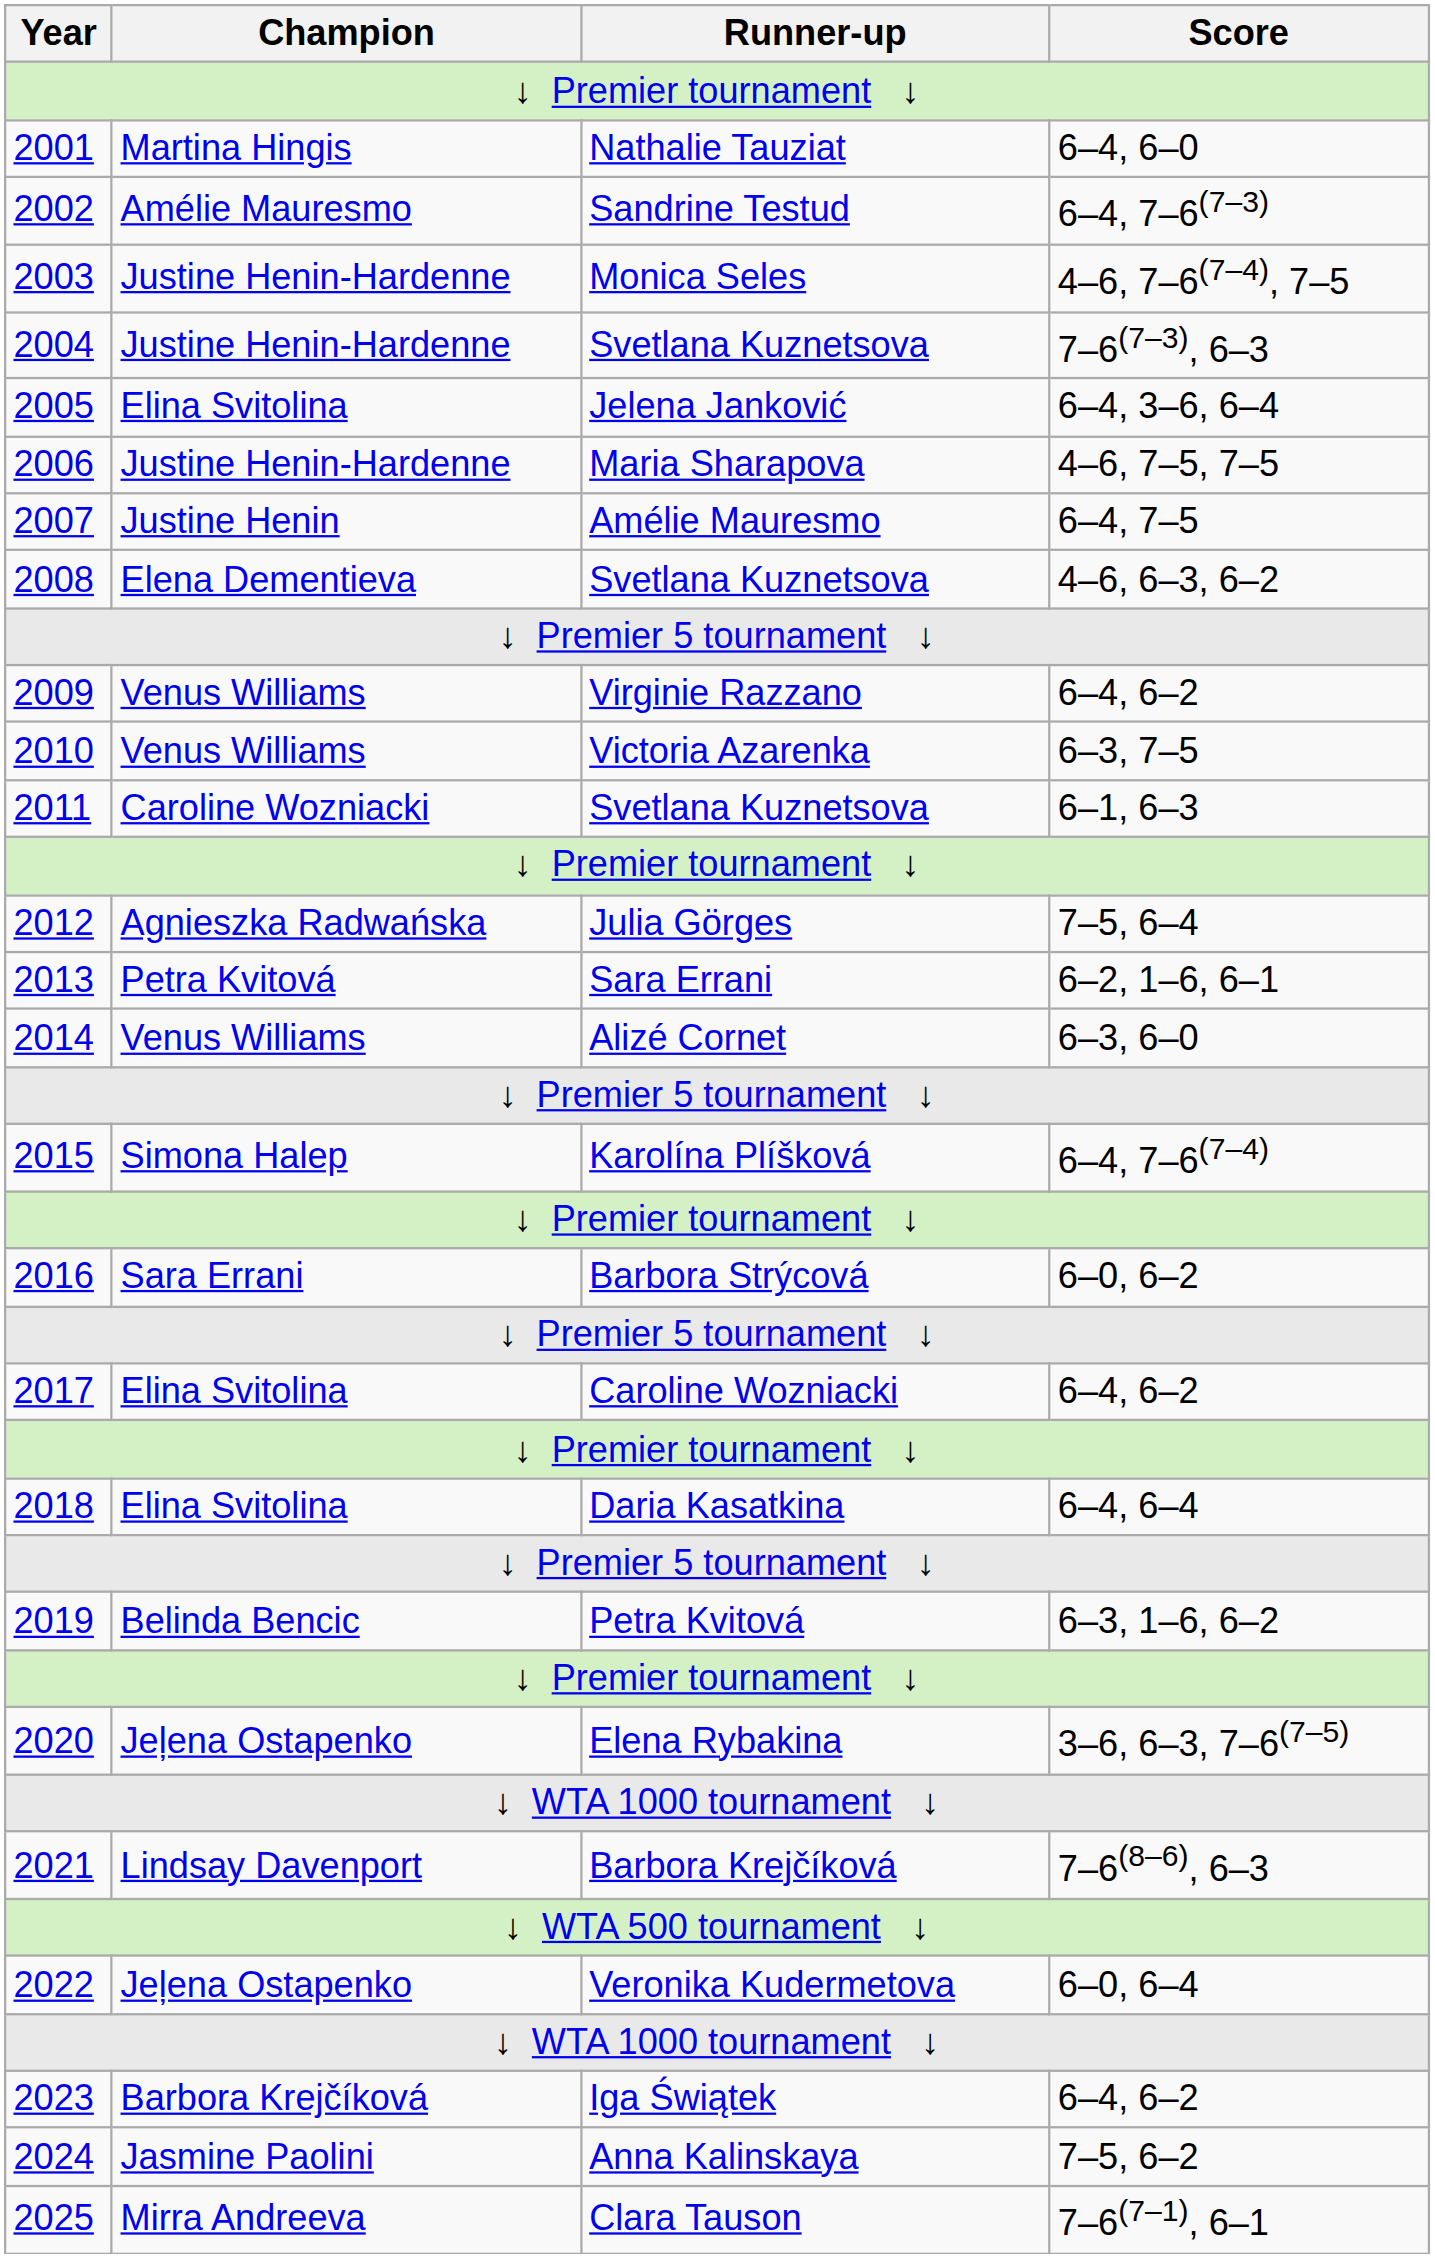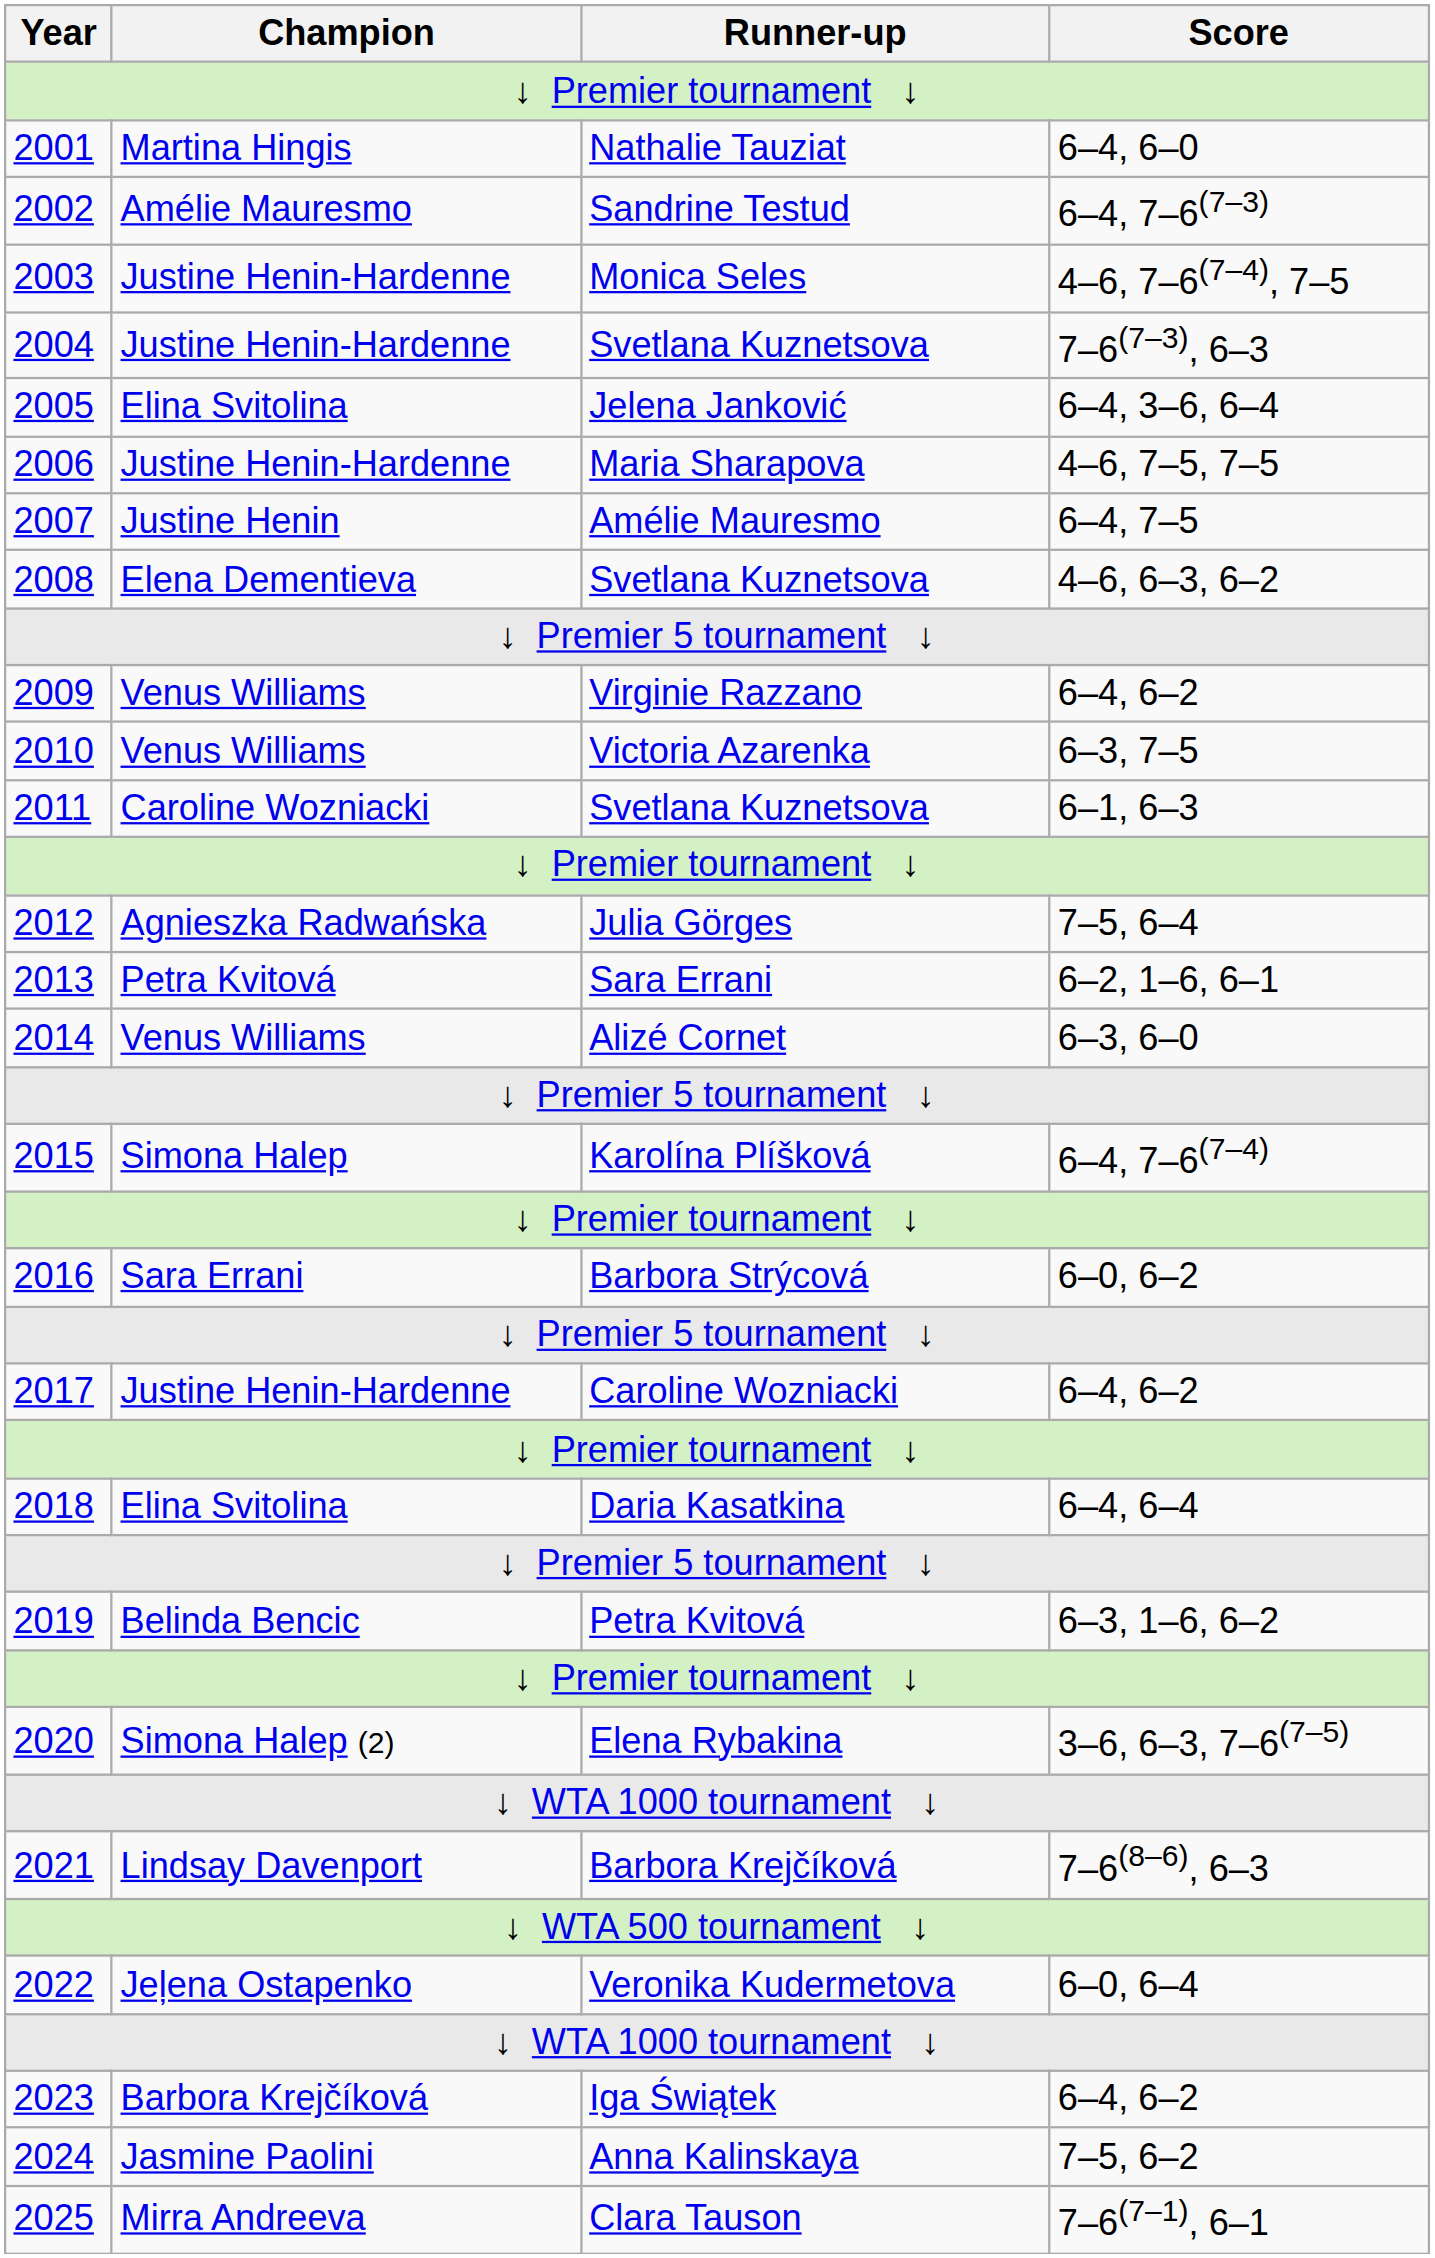2017 | Champion: Elina Svitolina -> Justine Henin-Hardenne
2020 | Champion: Jeļena Ostapenko -> Simona Halep (2)
